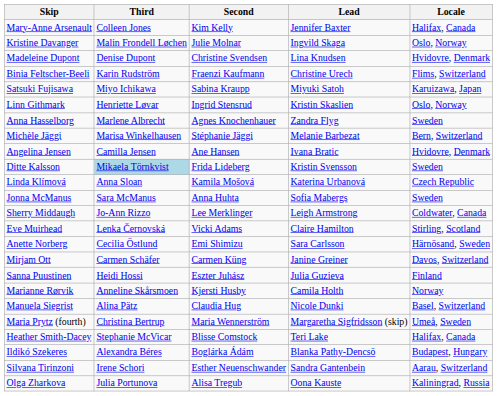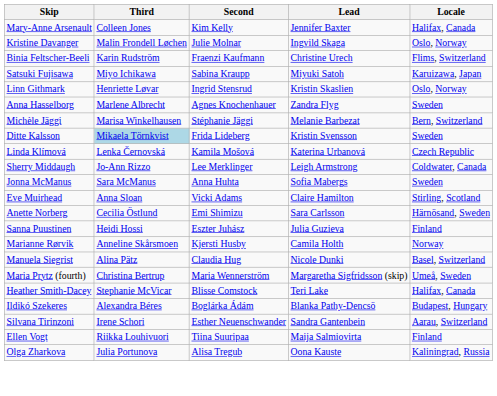- row: Madeleine Dupont | Denise Dupont | Christine Svendsen | Lina Knudsen | Hvidovre, Denmark
- row: Angelina Jensen | Camilla Jensen | Ane Hansen | Ivana Bratic | Hvidovre, Denmark
Linda Klímová | Third: Anna Sloan -> Lenka Černovská
rows swapped: Jonna McManus <-> Sherry Middaugh
Eve Muirhead | Third: Lenka Černovská -> Anna Sloan
- row: Mirjam Ott | Carmen Schäfer | Carmen Küng | Janine Greiner | Davos, Switzerland
+ row: Ellen Vogt | Riikka Louhivuori | Tiina Suuripaa | Maija Salmiovirta | Finland
